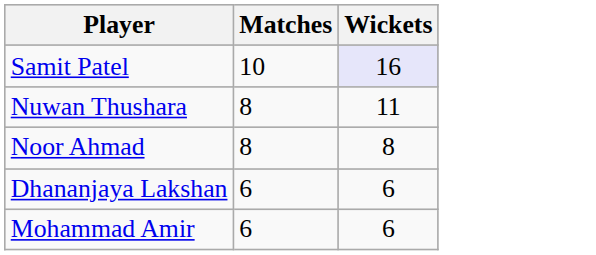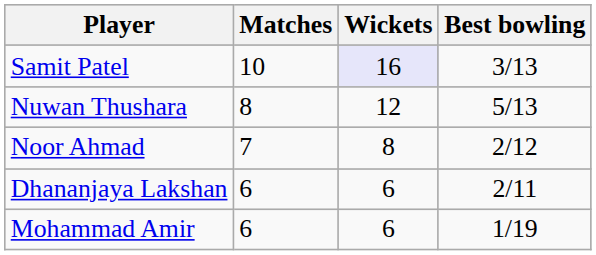+ column: Best bowling | 3/13 | 5/13 | 2/12 | 2/11 | 1/19
Nuwan Thushara | Wickets: 11 -> 12
Noor Ahmad | Matches: 8 -> 7
